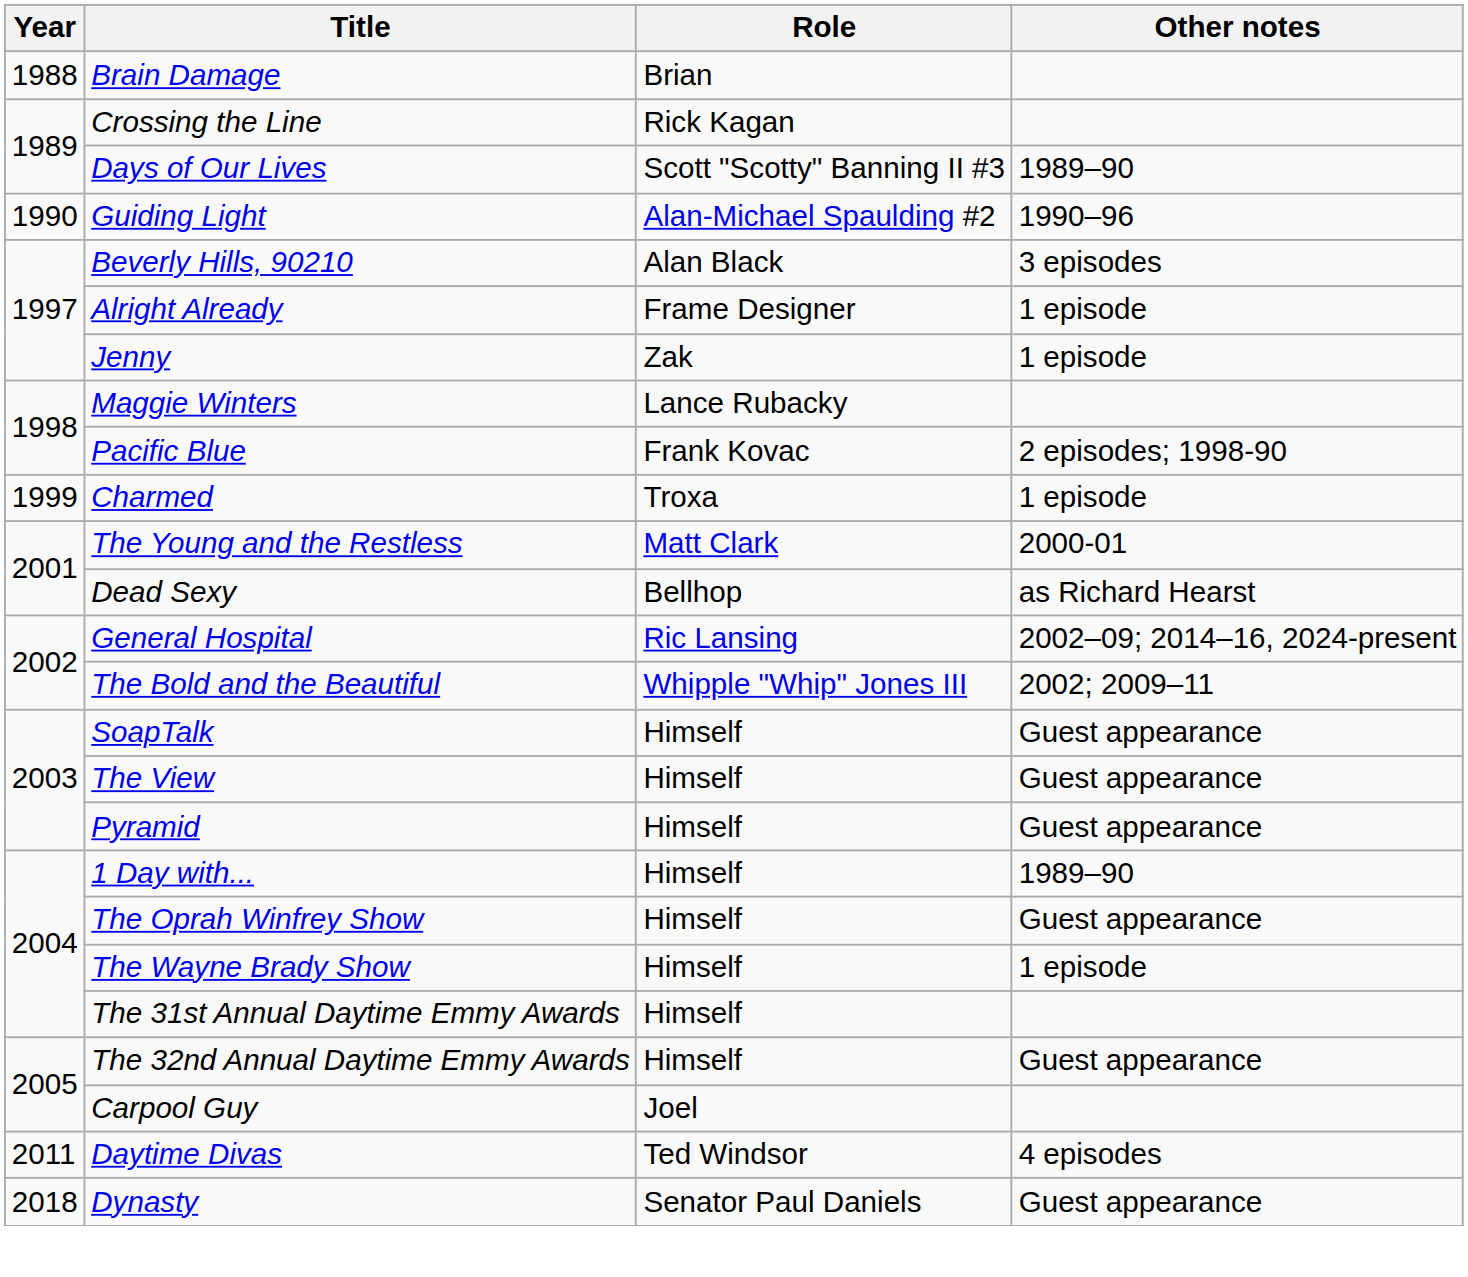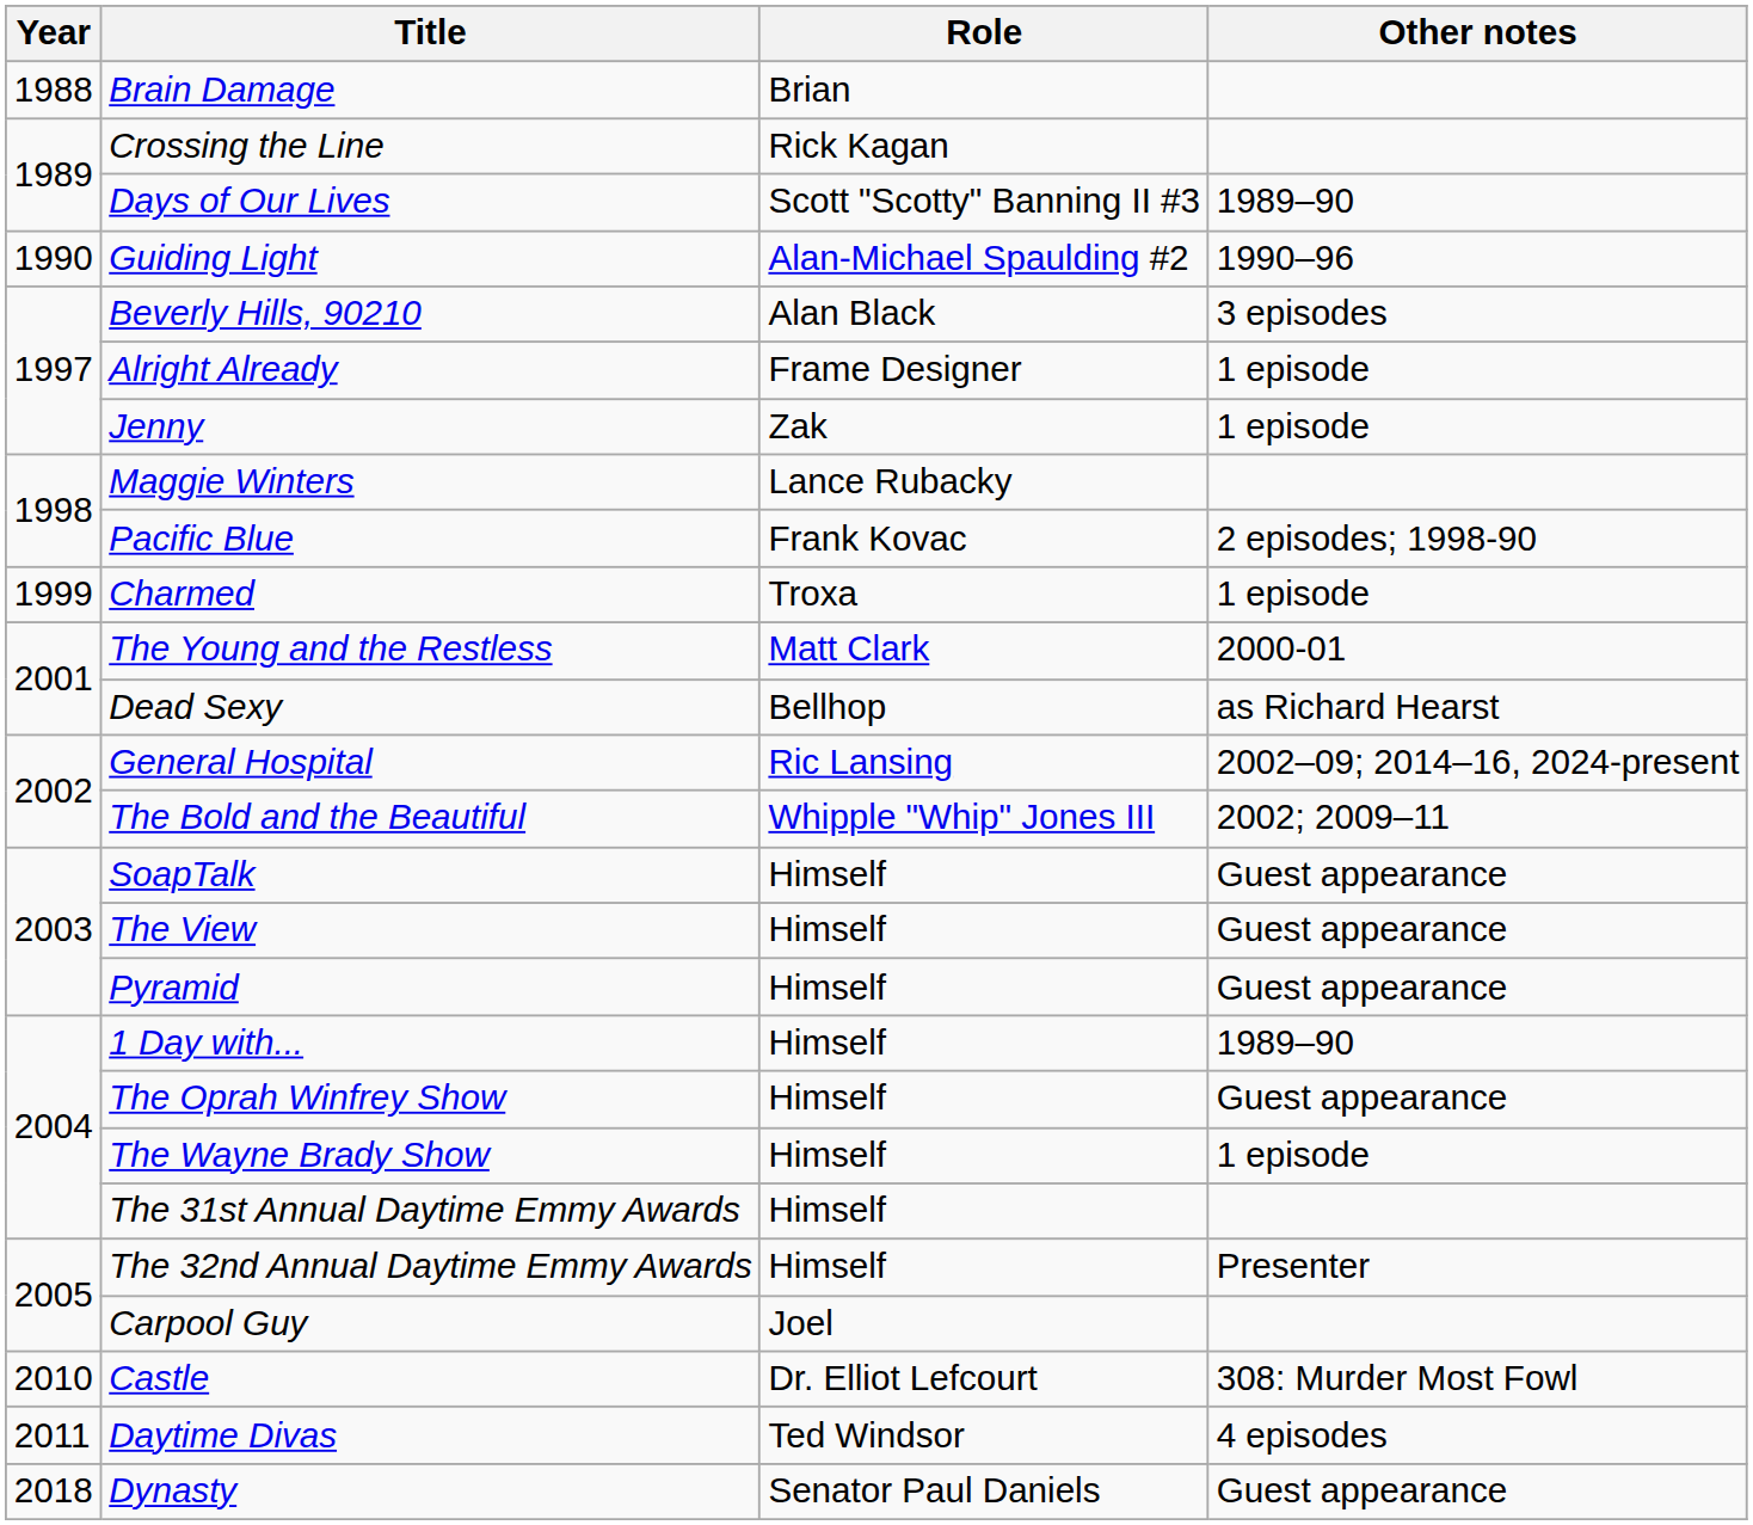The 32nd Annual Daytime Emmy Awards | Other notes: Guest appearance -> Presenter
+ row: 2010 | Castle | Dr. Elliot Lefcourt | 308: Murder Most Fowl
